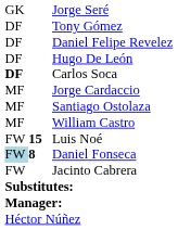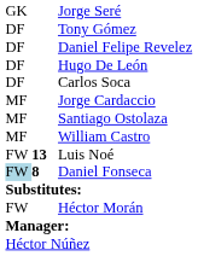Carlos Soca | column 1: bold -> normal
Luis Noé | column 2: 15 -> 13
- row: FW | Jacinto Cabrera
+ row: FW | Héctor Morán
